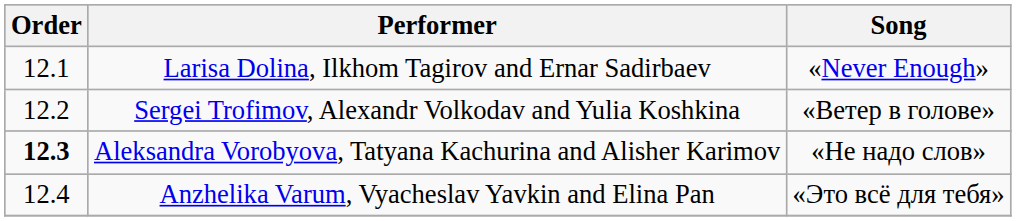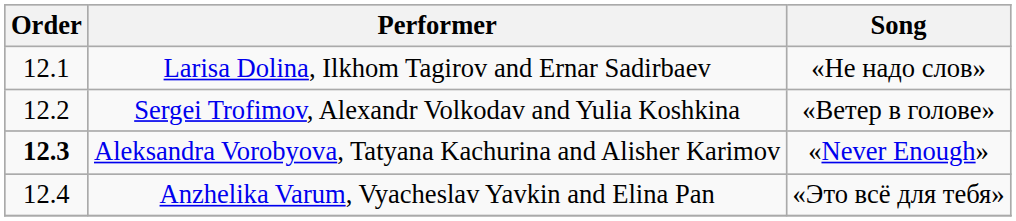Larisa Dolina, Ilkhom Tagirov and Ernar Sadirbaev | Song: «Never Enough» -> «Не надо слов»
Aleksandra Vorobyova, Tatyana Kachurina and Alisher Karimov | Song: «Не надо слов» -> «Never Enough»
